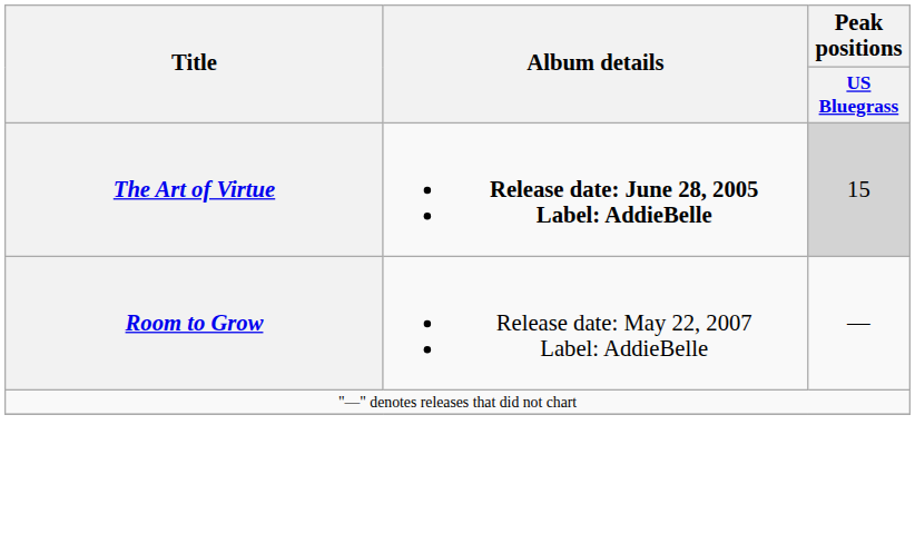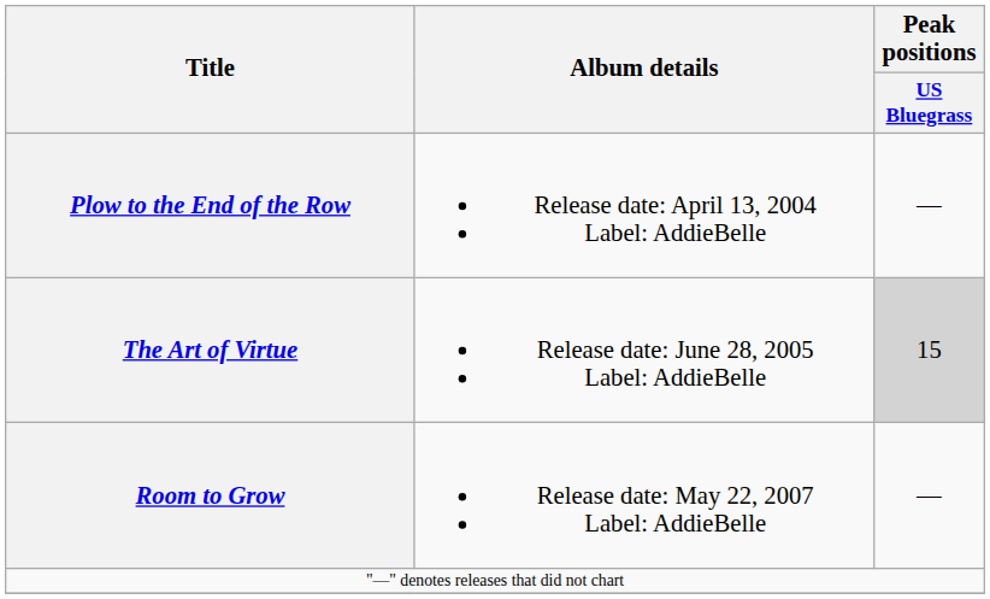+ row: Plow to the End of the Row | Release date: April 13, 2004 Label: AddieBelle | —
The Art of Virtue | Album details: bold -> normal
